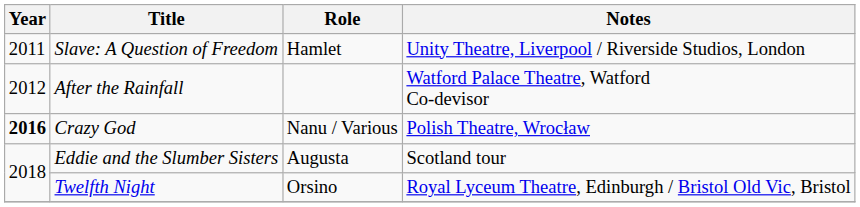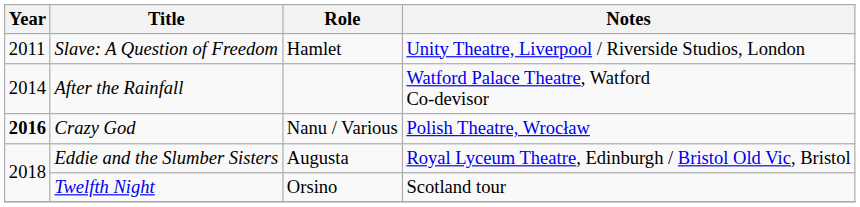After the Rainfall | Year: 2012 -> 2014
Eddie and the Slumber Sisters | Notes: Scotland tour -> Royal Lyceum Theatre, Edinburgh / Bristol Old Vic, Bristol
Twelfth Night | Notes: Royal Lyceum Theatre, Edinburgh / Bristol Old Vic, Bristol -> Scotland tour
